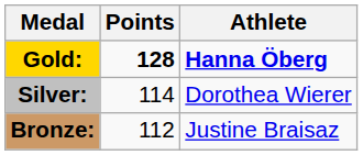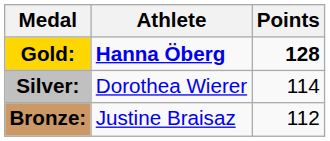columns swapped: Athlete <-> Points
